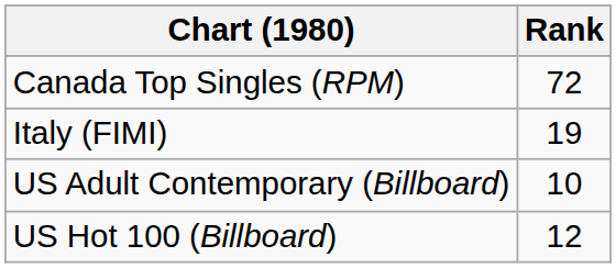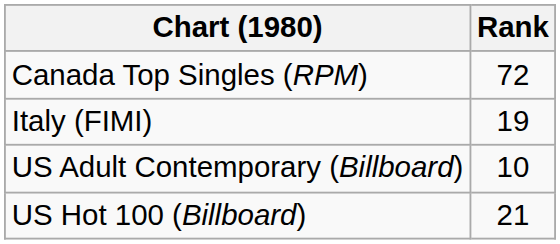US Hot 100 (Billboard) | Rank: 12 -> 21
